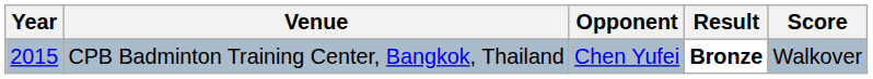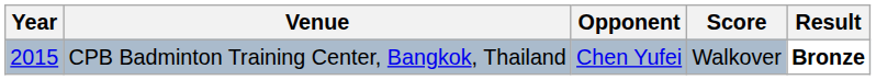columns swapped: Score <-> Result
